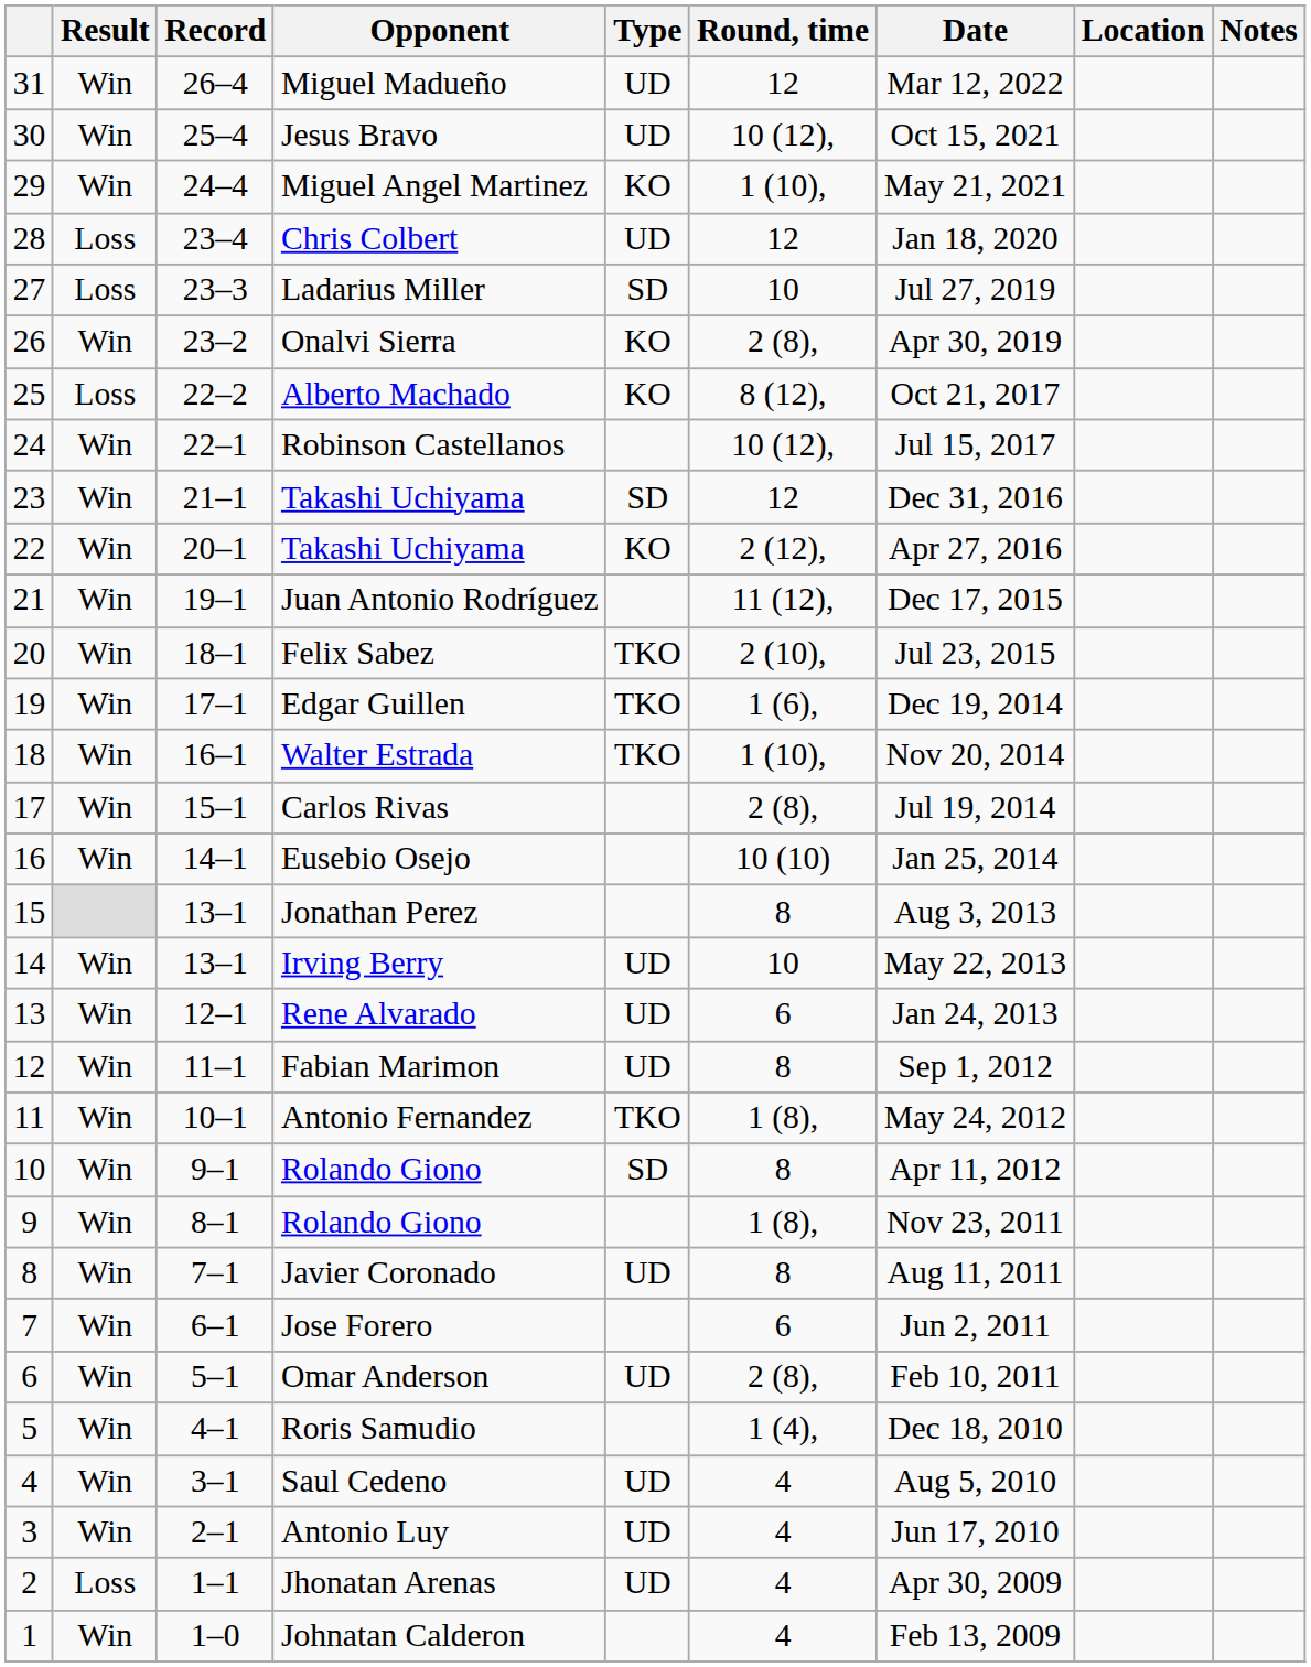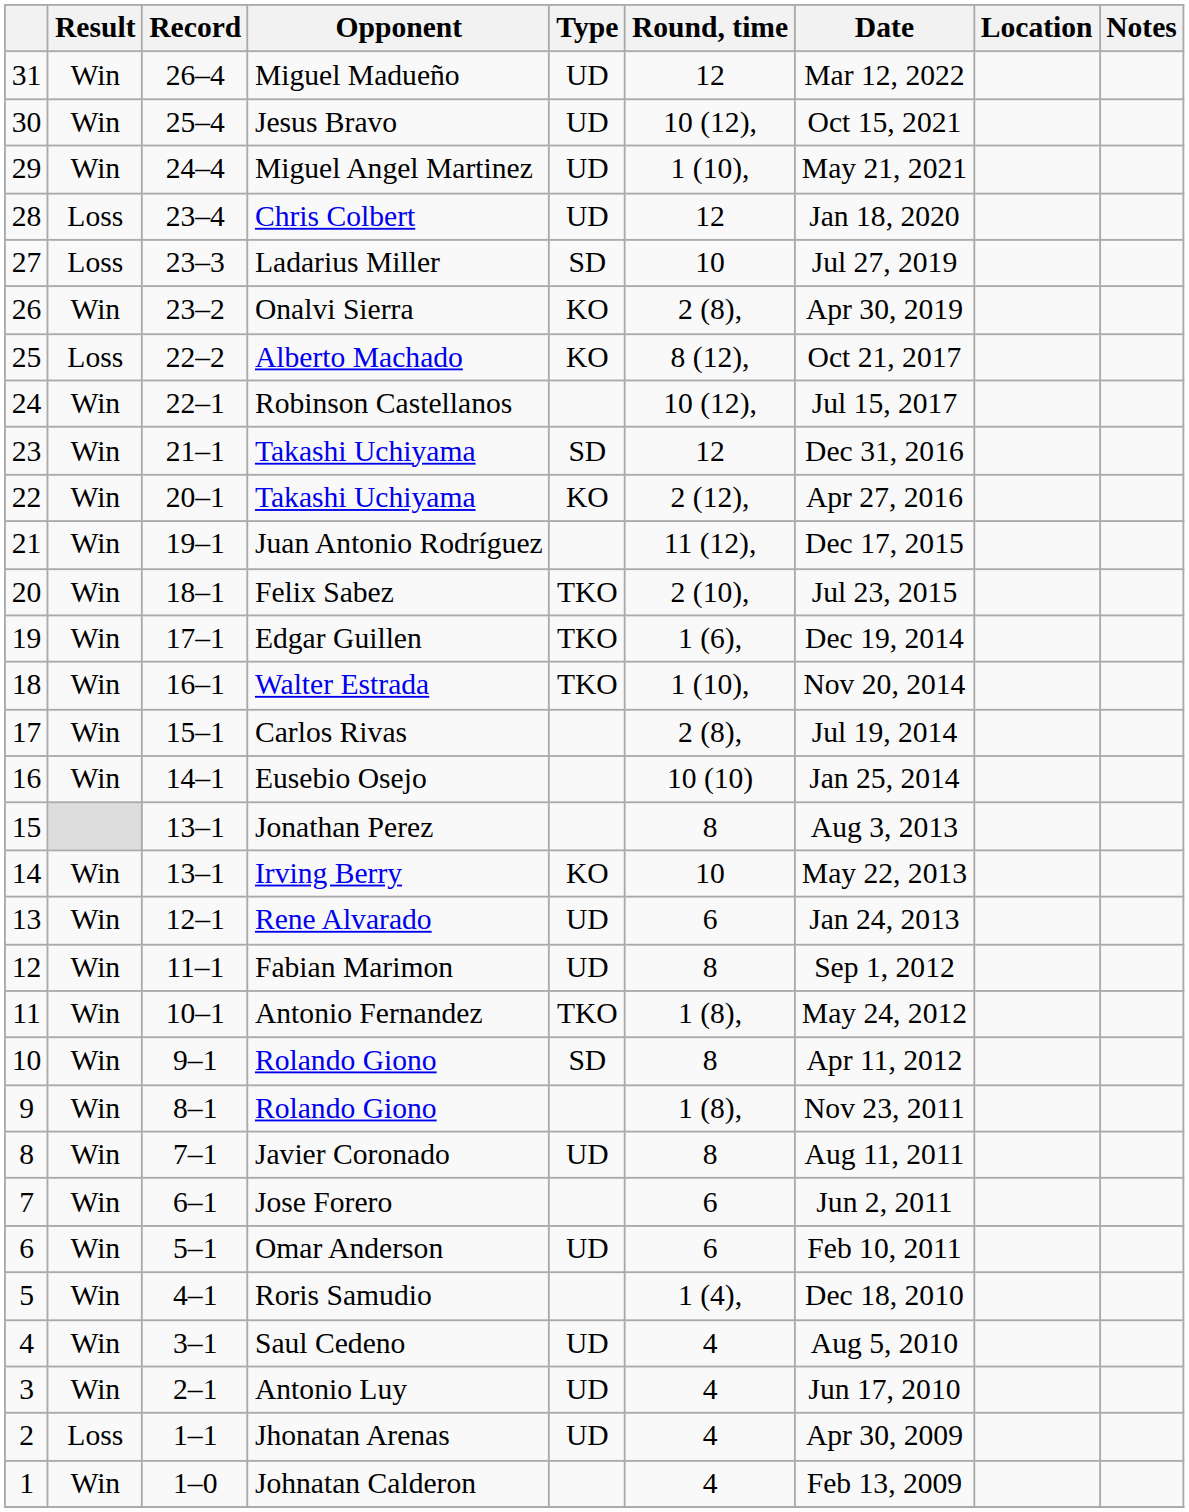Miguel Angel Martinez | Type: KO -> UD
Irving Berry | Type: UD -> KO
Omar Anderson | Round, time: 2 (8), -> 6
